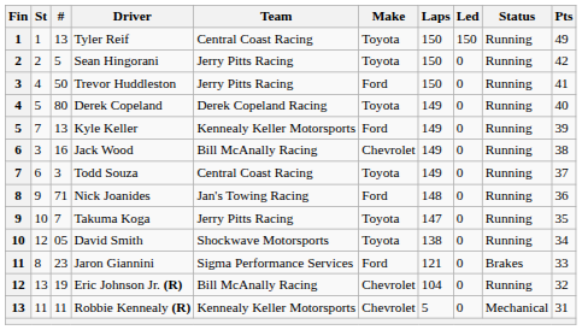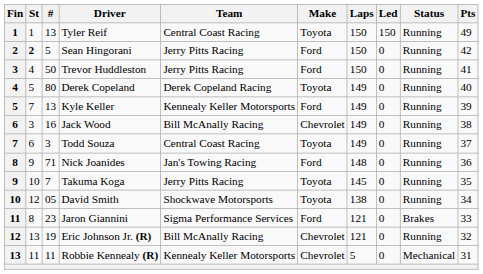Sean Hingorani | St: normal -> bold
Sean Hingorani | Make: Toyota -> Ford
Takuma Koga | Laps: 147 -> 145
Eric Johnson Jr. (R) | Laps: 104 -> 121
